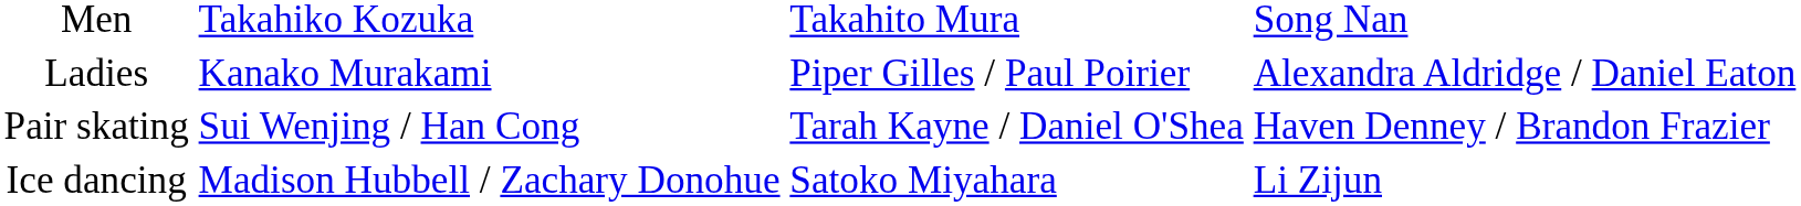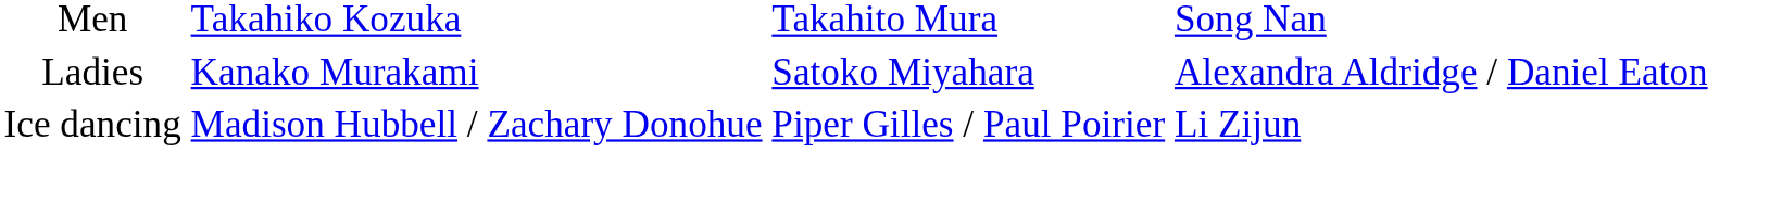Ladies | column 3: Piper Gilles / Paul Poirier -> Satoko Miyahara
- row: Pair skating | Sui Wenjing / Han Cong | Tarah Kayne / Daniel O'Shea | Haven Denney / Brandon Frazier
Ice dancing | column 3: Satoko Miyahara -> Piper Gilles / Paul Poirier
